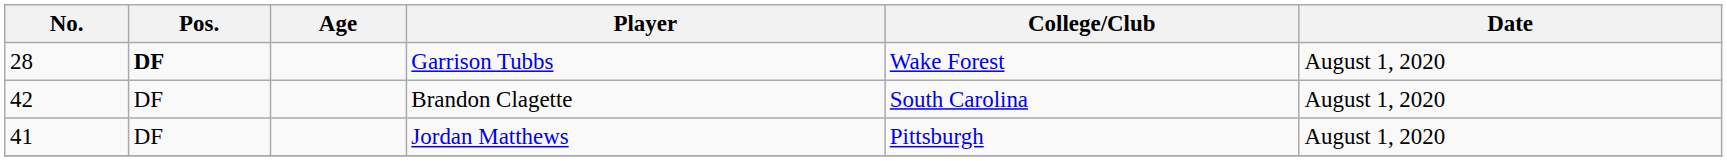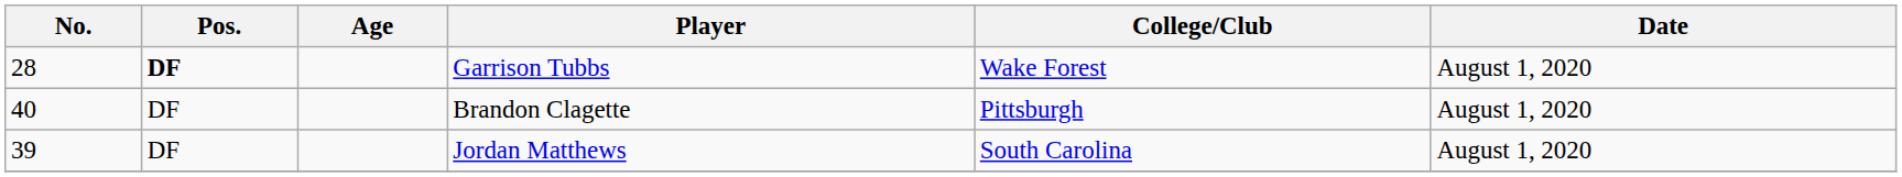Brandon Clagette | No.: 42 -> 40
Brandon Clagette | College/Club: South Carolina -> Pittsburgh
Jordan Matthews | No.: 41 -> 39
Jordan Matthews | College/Club: Pittsburgh -> South Carolina
